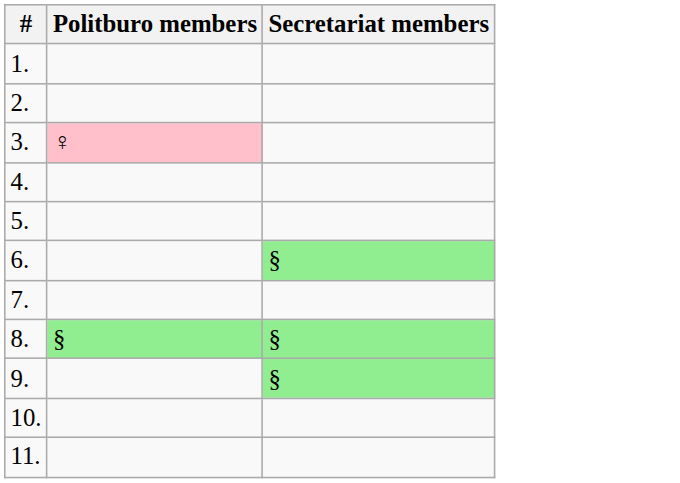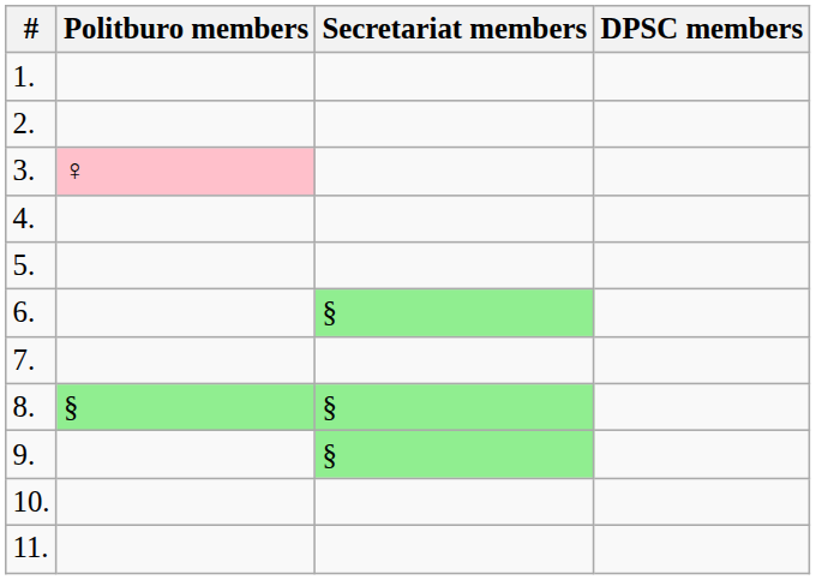+ column: DPSC members
